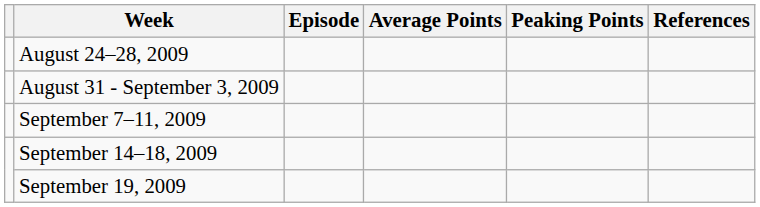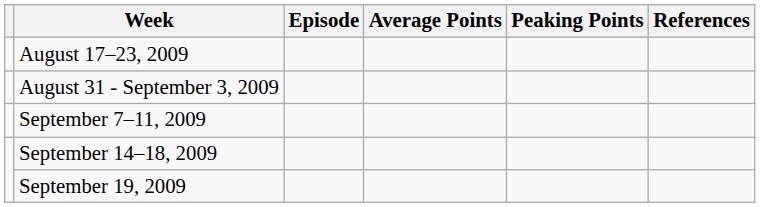+ row: August 17–23, 2009
- row: August 24–28, 2009
